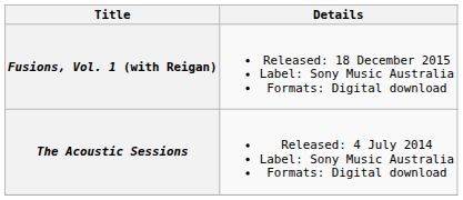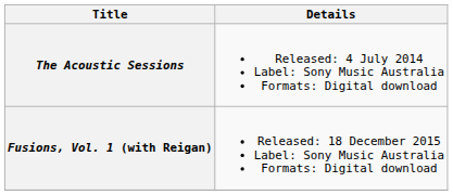rows swapped: The Acoustic Sessions <-> Fusions, Vol. 1 (with Reigan)
